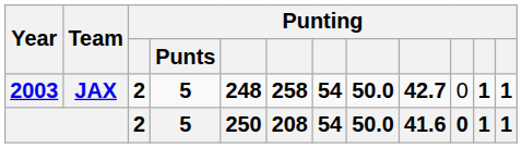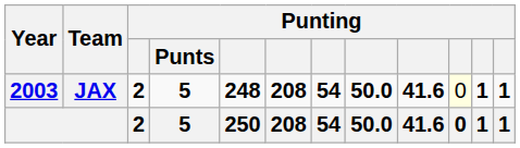JAX | column 6: 258 -> 208
JAX | column 9: 42.7 -> 41.6
JAX | column 10: no background -> lightyellow background
